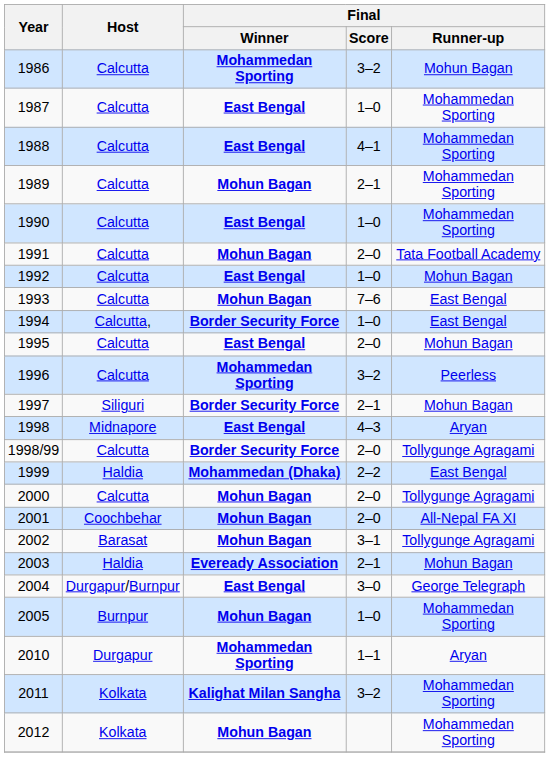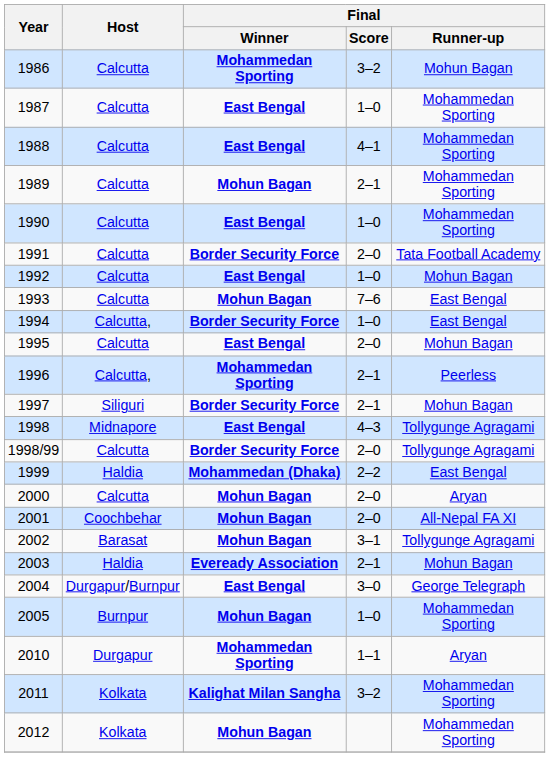1991 | Final / Winner: Mohun Bagan -> Border Security Force
1996 | Host: Calcutta -> Calcutta,
1996 | Final / Score: 3–2 -> 2–1
1998 | Final / Runner-up: Aryan -> Tollygunge Agragami
2000 | Final / Runner-up: Tollygunge Agragami -> Aryan
